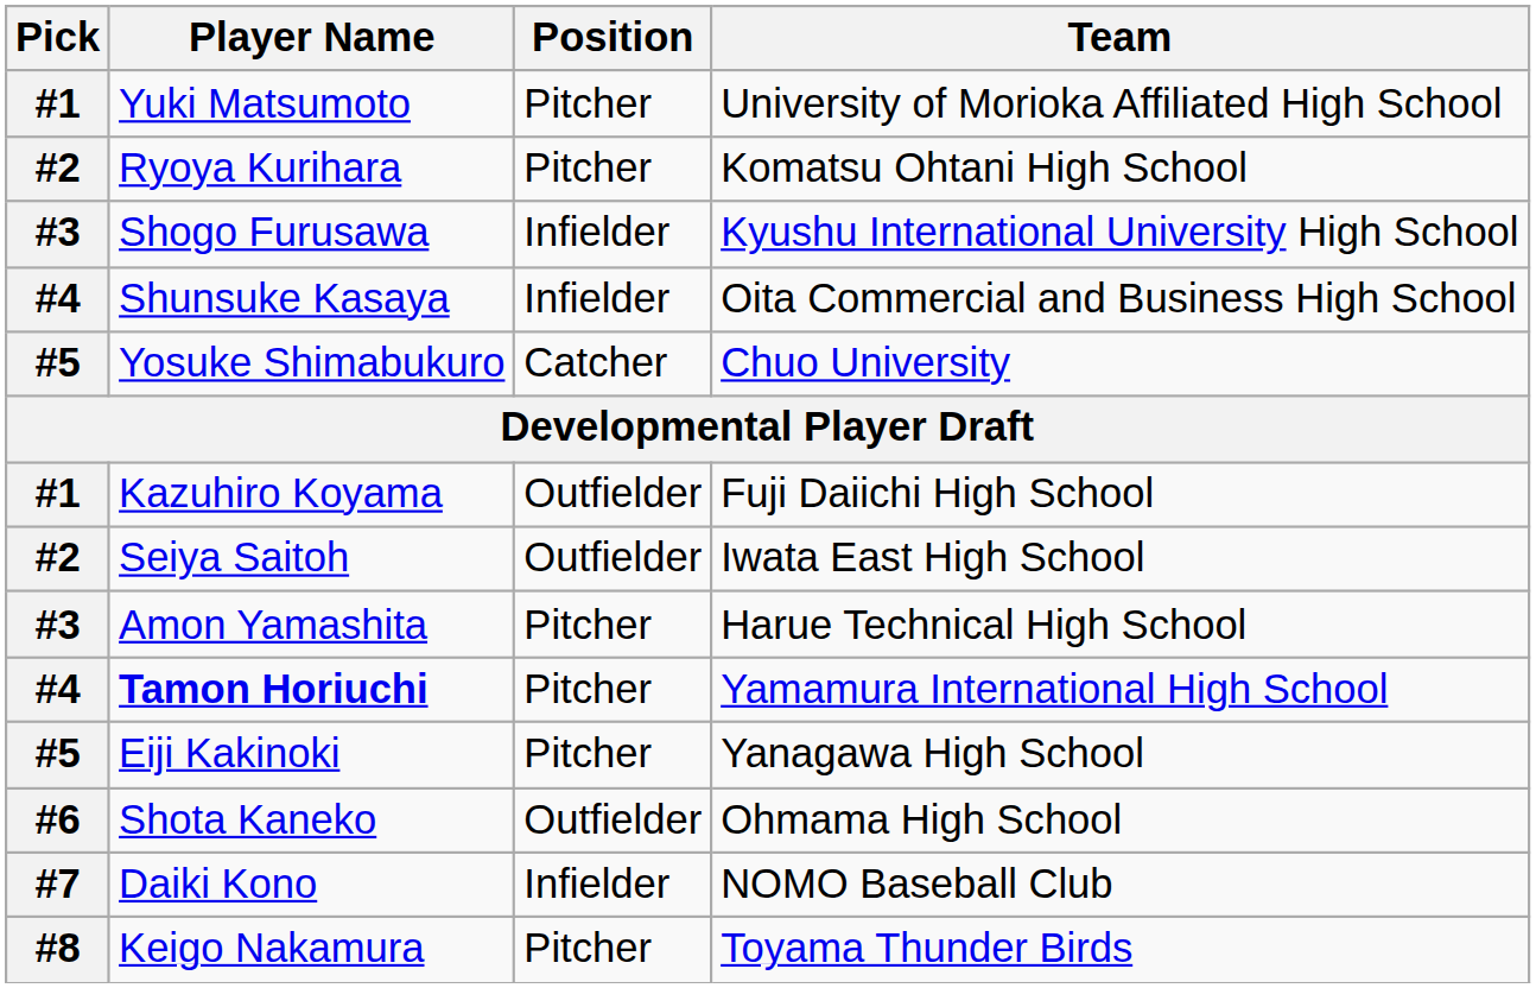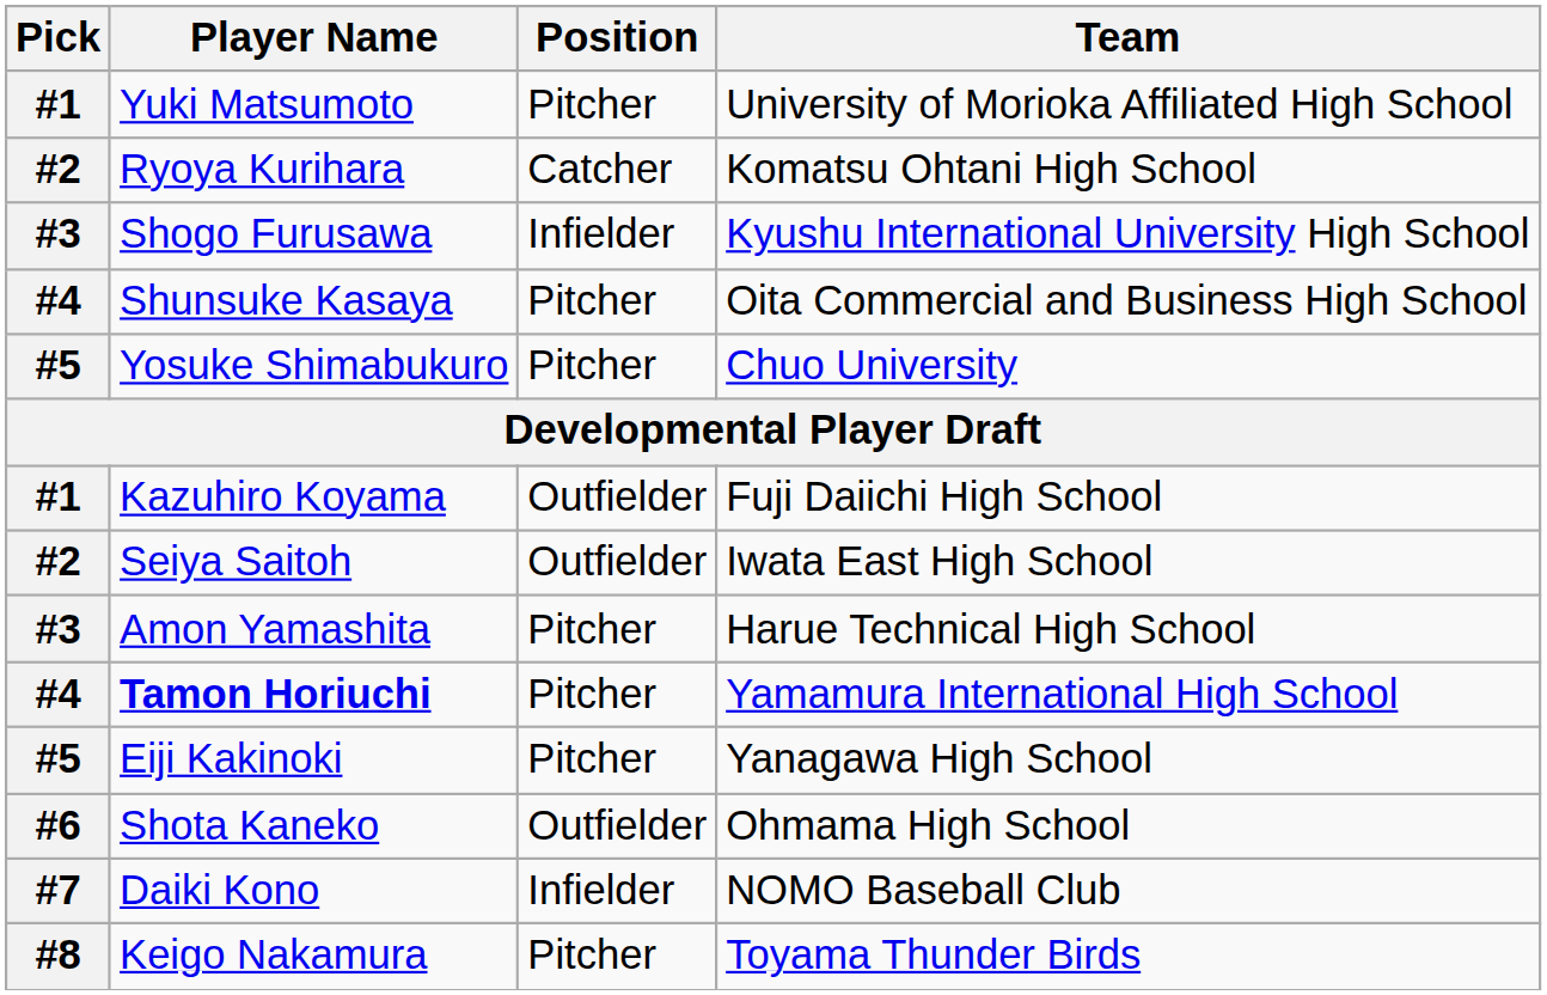Ryoya Kurihara | Position: Pitcher -> Catcher
Shunsuke Kasaya | Position: Infielder -> Pitcher
Yosuke Shimabukuro | Position: Catcher -> Pitcher
